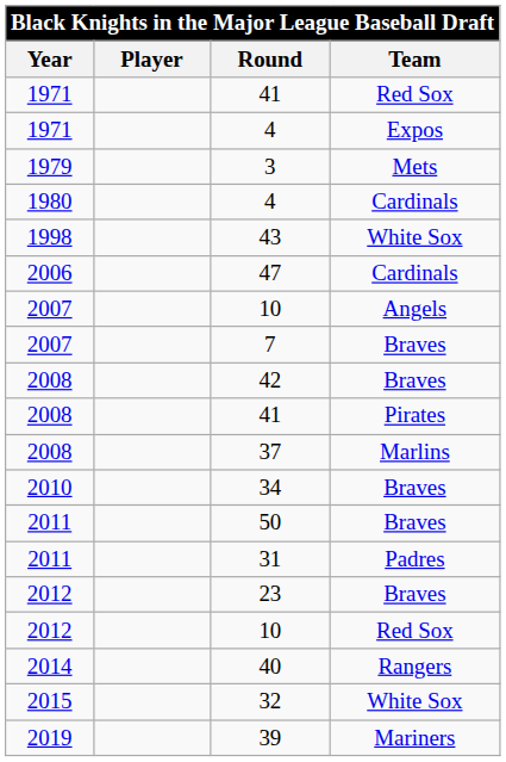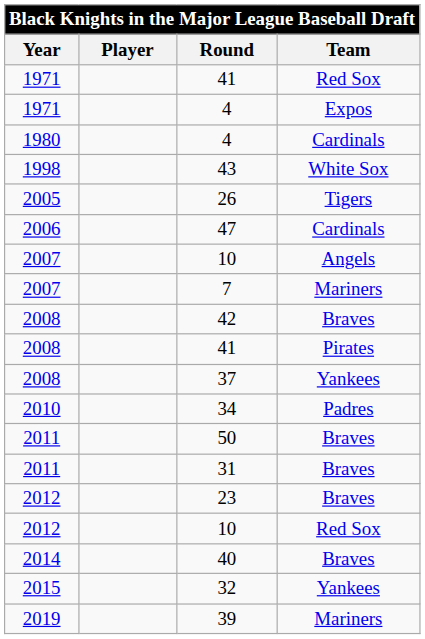- row: 1979 | 3 | Mets
+ row: 2005 | 26 | Tigers
7 | Team: Braves -> Mariners
37 | Team: Marlins -> Yankees
34 | Team: Braves -> Padres
31 | Team: Padres -> Braves
40 | Team: Rangers -> Braves
32 | Team: White Sox -> Yankees
